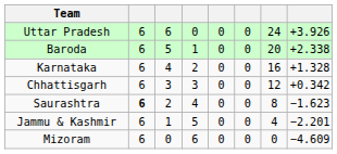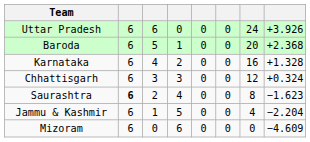Baroda | column 8: +2.338 -> +2.368
Chhattisgarh | column 8: +0.342 -> +0.324
Jammu & Kashmir | column 8: −2.201 -> −2.204
